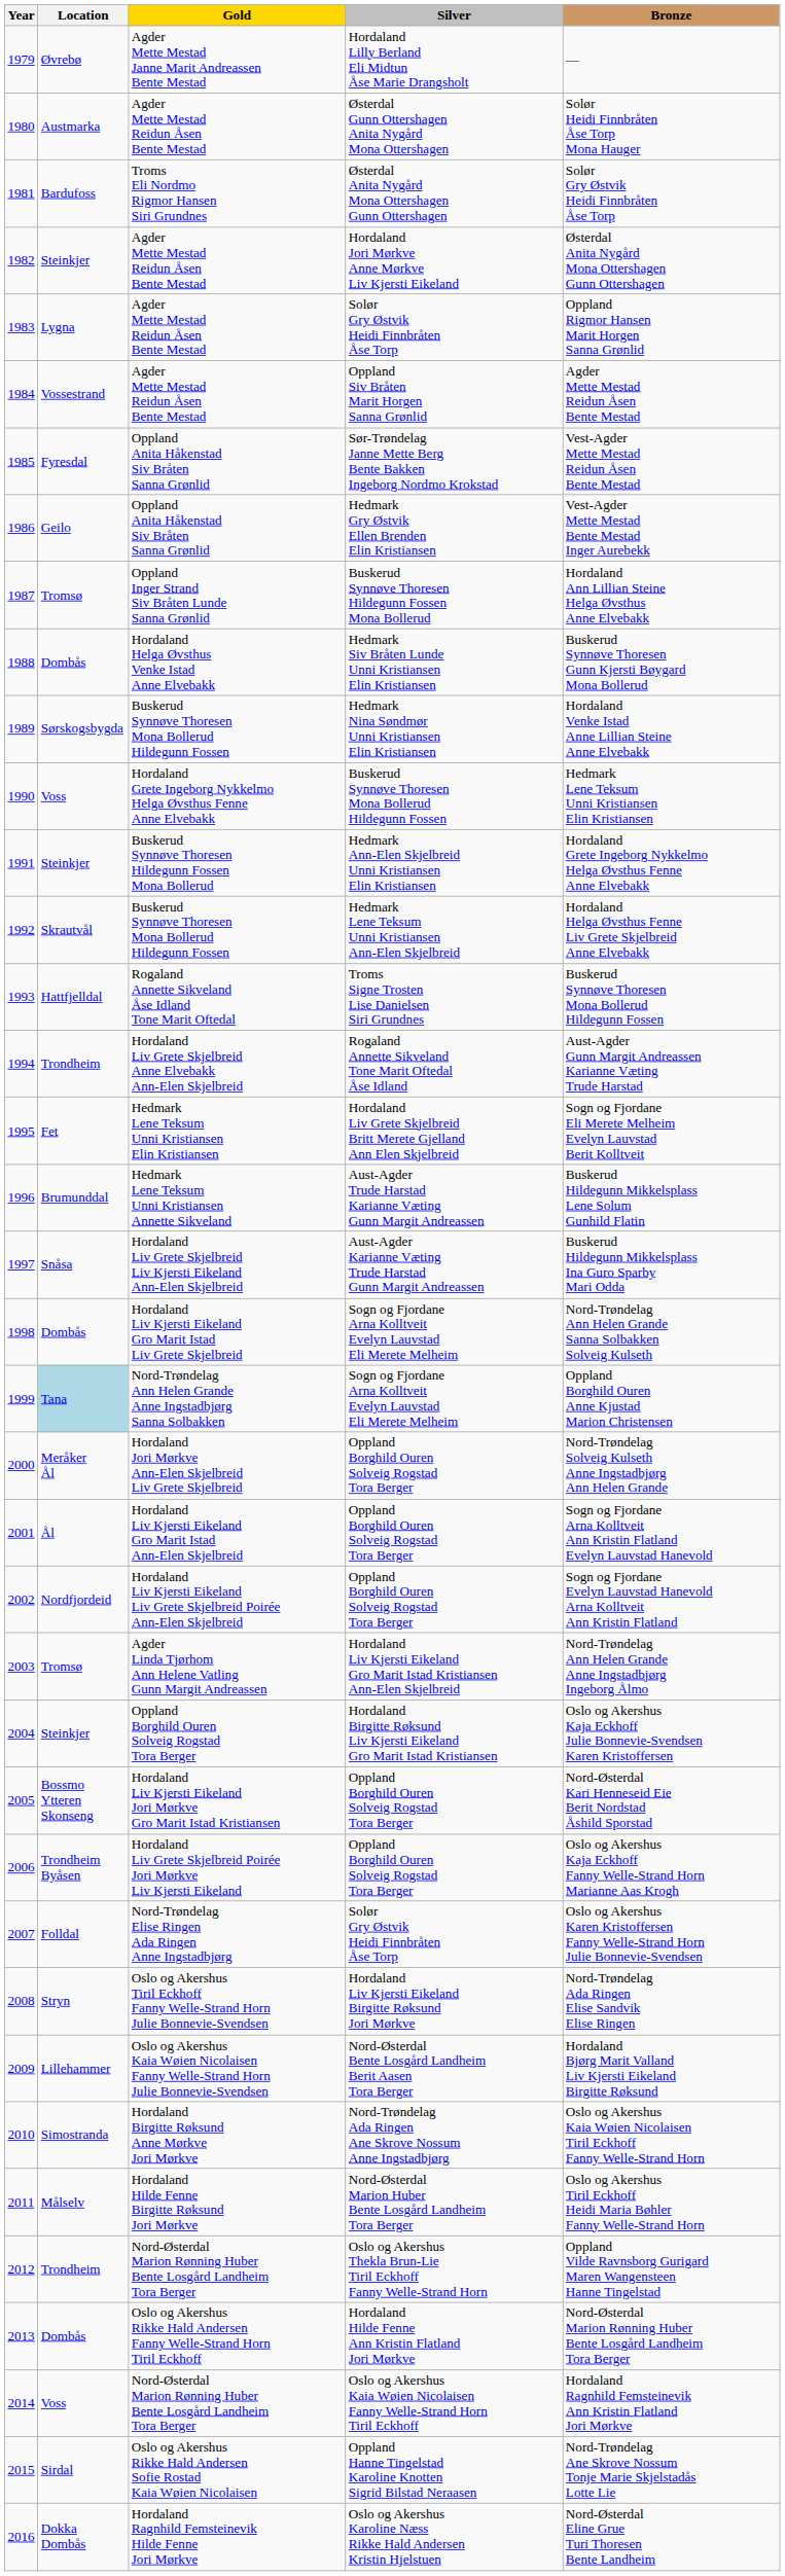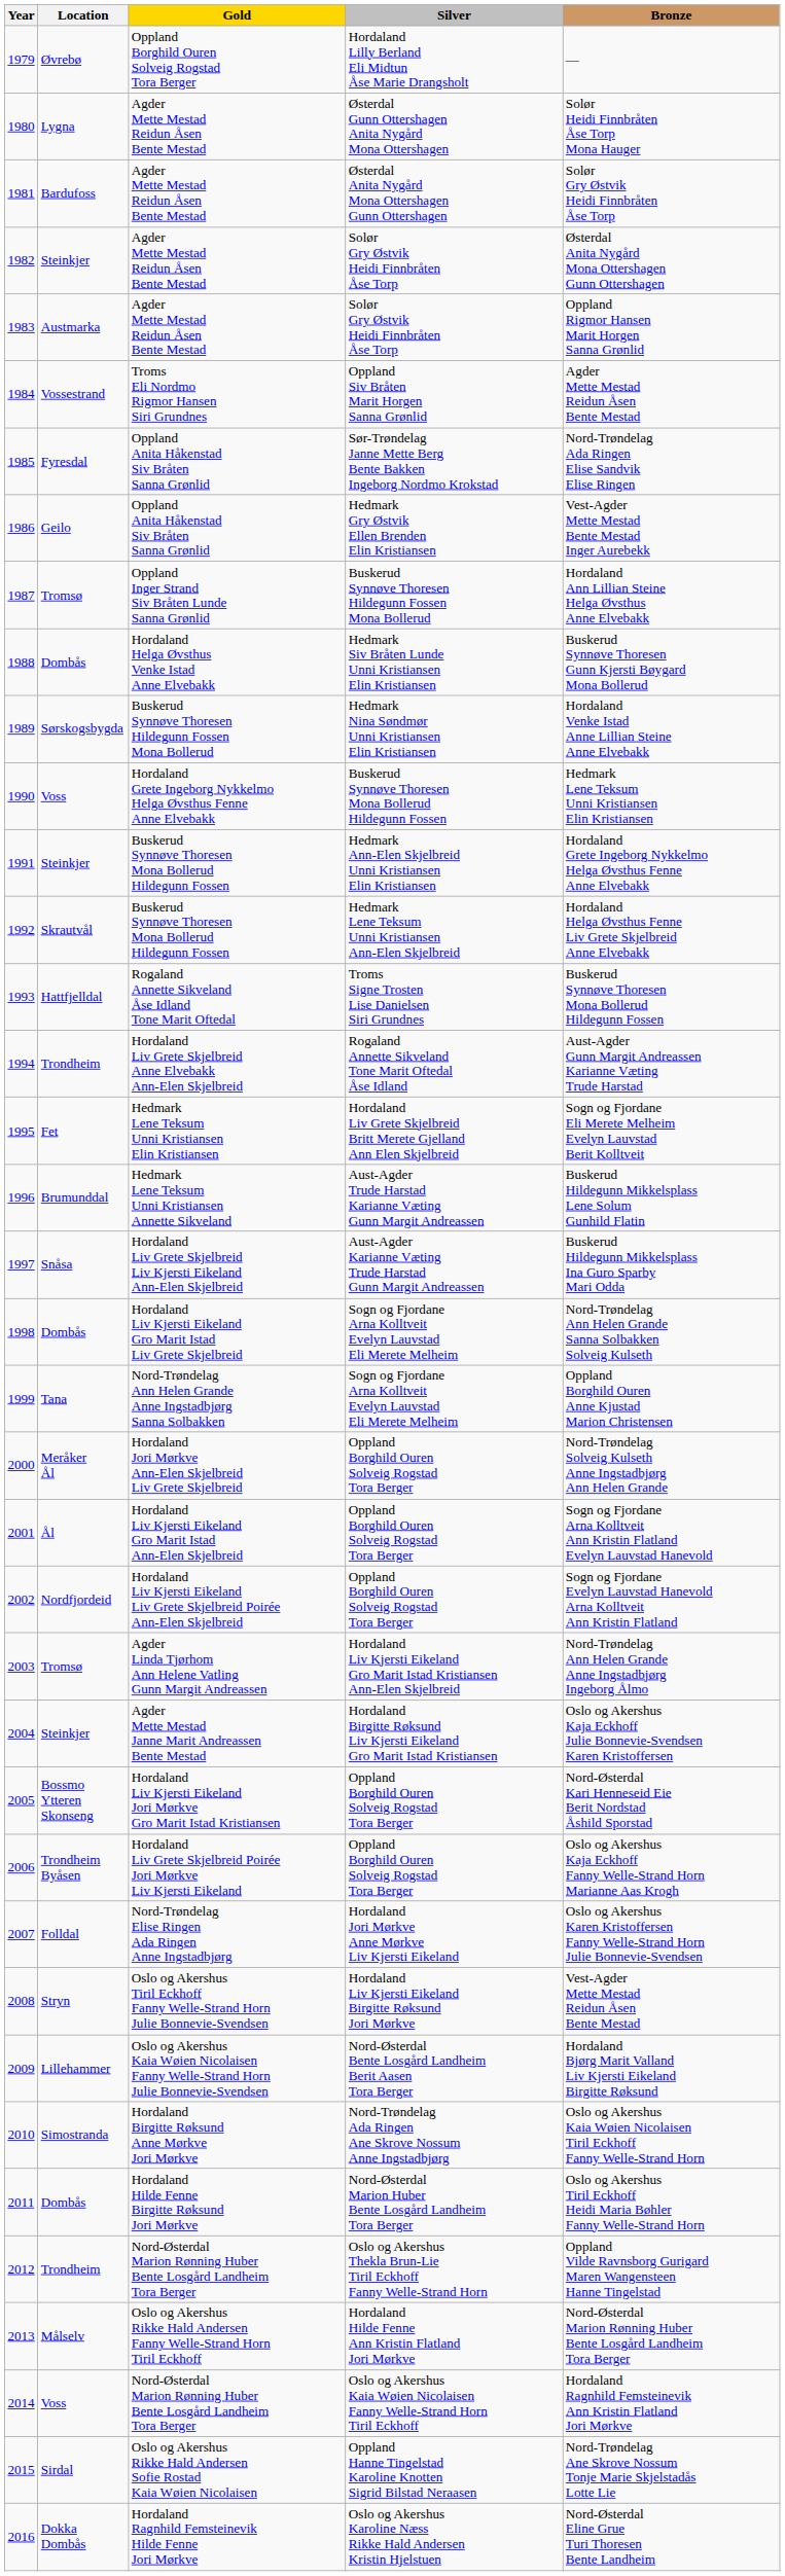1979 | Gold: Agder Mette Mestad Janne Marit Andreassen Bente Mestad -> Oppland Borghild Ouren Solveig Rogstad Tora Berger
1980 | Location: Austmarka -> Lygna
1981 | Gold: Troms Eli Nordmo Rigmor Hansen Siri Grundnes -> Agder Mette Mestad Reidun Åsen Bente Mestad
1982 | Silver: Hordaland Jori Mørkve Anne Mørkve Liv Kjersti Eikeland -> Solør Gry Østvik Heidi Finnbråten Åse Torp
1983 | Location: Lygna -> Austmarka
1984 | Gold: Agder Mette Mestad Reidun Åsen Bente Mestad -> Troms Eli Nordmo Rigmor Hansen Siri Grundnes
1985 | Bronze: Vest-Agder Mette Mestad Reidun Åsen Bente Mestad -> Nord-Trøndelag Ada Ringen Elise Sandvik Elise Ringen
1989 | Gold: Buskerud Synnøve Thoresen Mona Bollerud Hildegunn Fossen -> Buskerud Synnøve Thoresen Hildegunn Fossen Mona Bollerud
1991 | Gold: Buskerud Synnøve Thoresen Hildegunn Fossen Mona Bollerud -> Buskerud Synnøve Thoresen Mona Bollerud Hildegunn Fossen
1999 | Location: lightblue background -> no background
2004 | Gold: Oppland Borghild Ouren Solveig Rogstad Tora Berger -> Agder Mette Mestad Janne Marit Andreassen Bente Mestad
2007 | Silver: Solør Gry Østvik Heidi Finnbråten Åse Torp -> Hordaland Jori Mørkve Anne Mørkve Liv Kjersti Eikeland
2008 | Bronze: Nord-Trøndelag Ada Ringen Elise Sandvik Elise Ringen -> Vest-Agder Mette Mestad Reidun Åsen Bente Mestad
2011 | Location: Målselv -> Dombås
2013 | Location: Dombås -> Målselv
